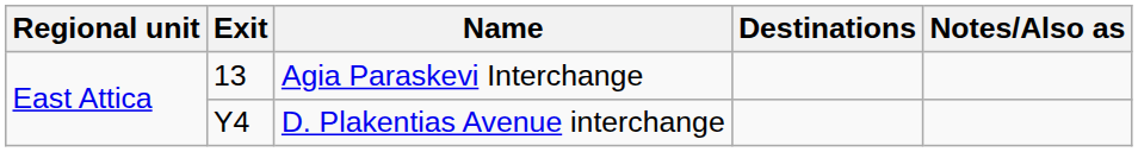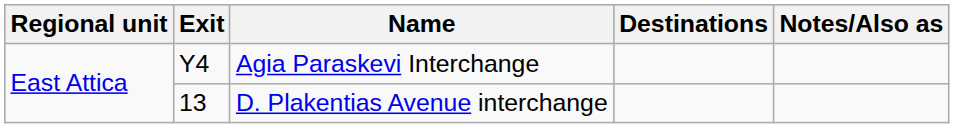Agia Paraskevi Interchange | Exit: 13 -> Y4
D. Plakentias Avenue interchange | Exit: Y4 -> 13
